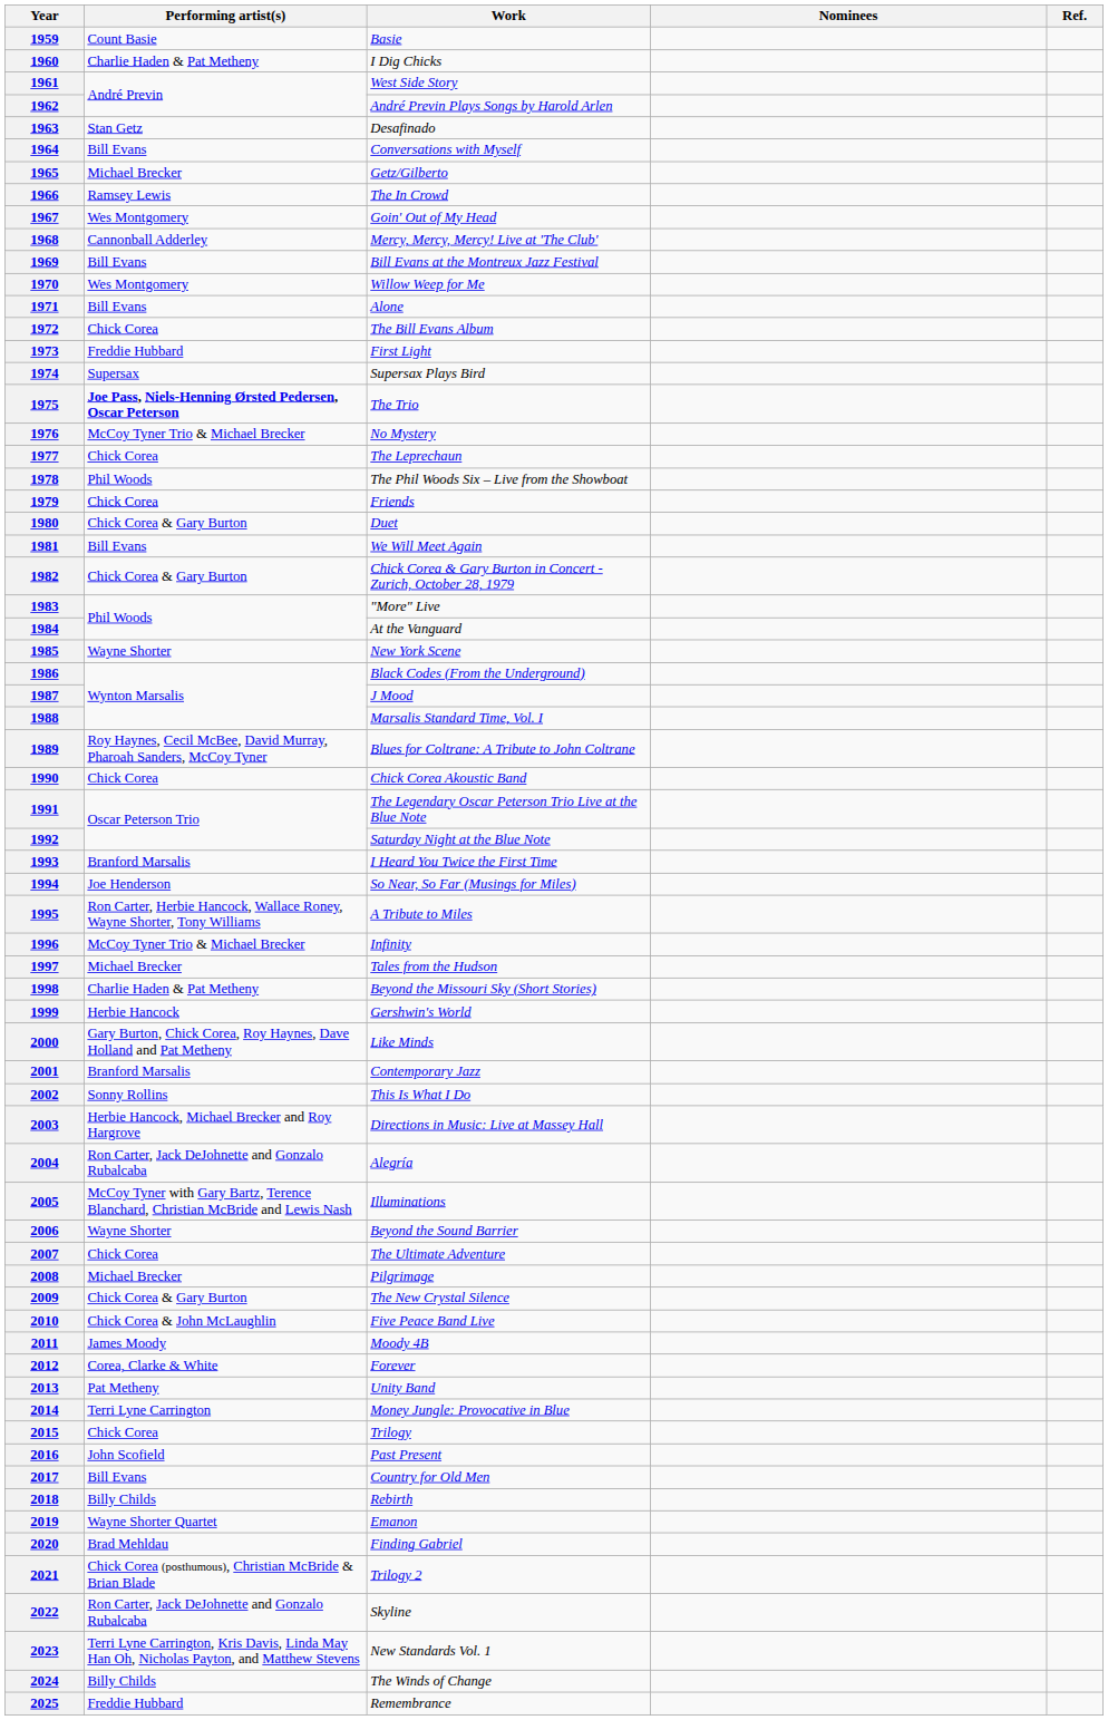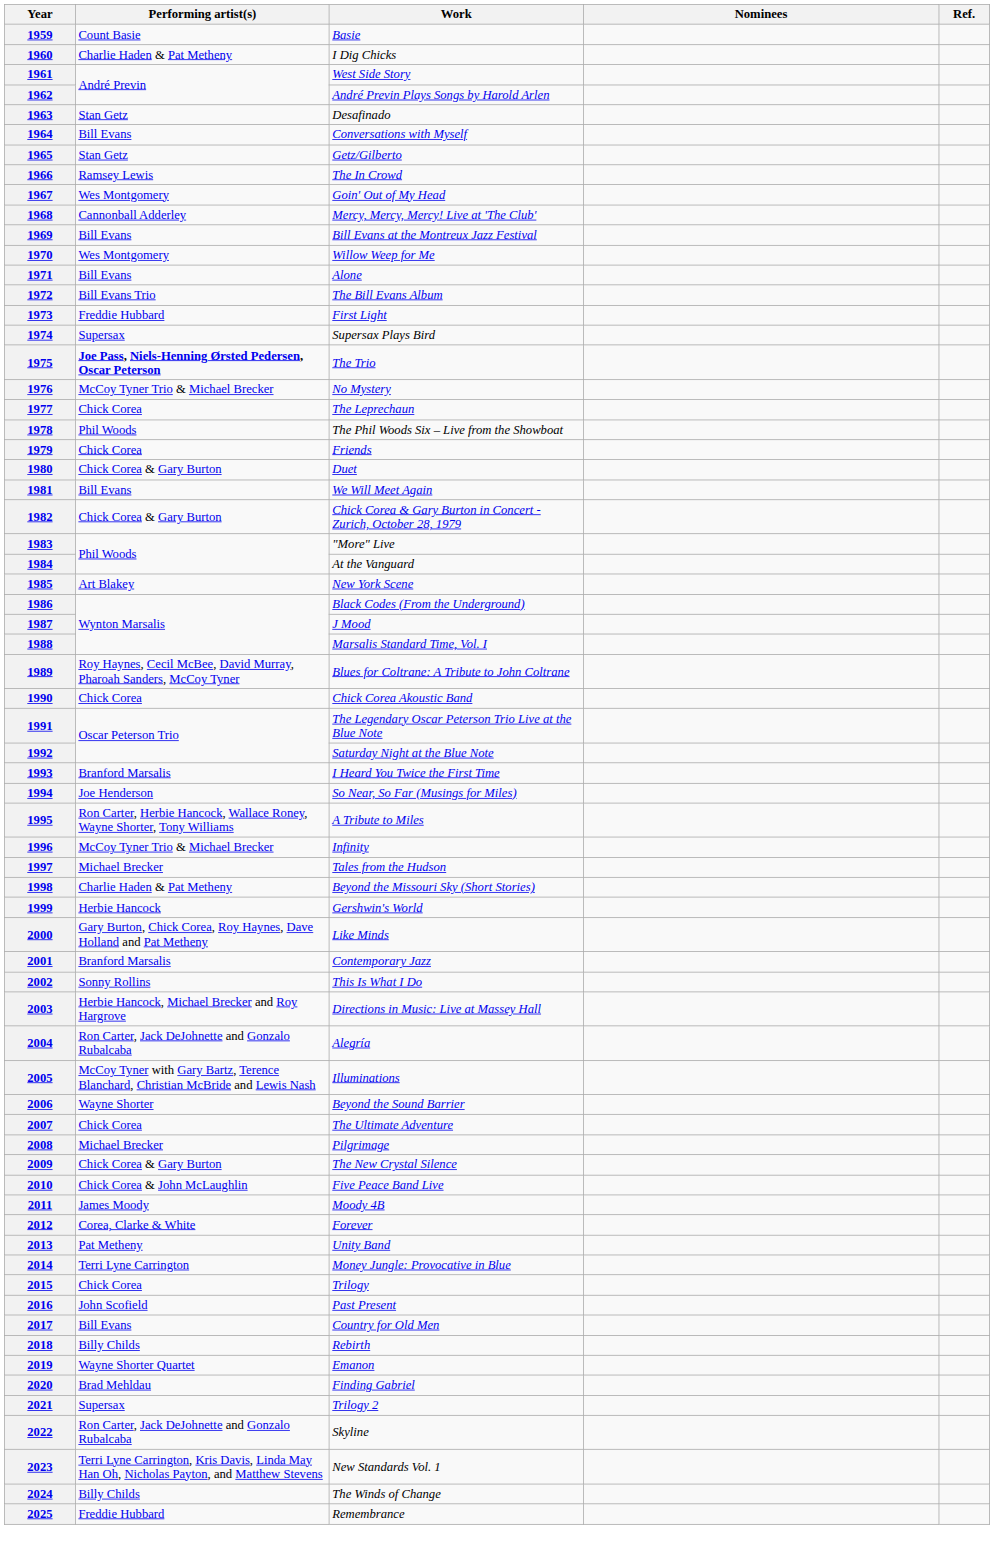1965 | Performing artist(s): Michael Brecker -> Stan Getz
1972 | Performing artist(s): Chick Corea -> Bill Evans Trio
1985 | Performing artist(s): Wayne Shorter -> Art Blakey
2021 | Performing artist(s): Chick Corea (posthumous), Christian McBride & Brian Blade -> Supersax
